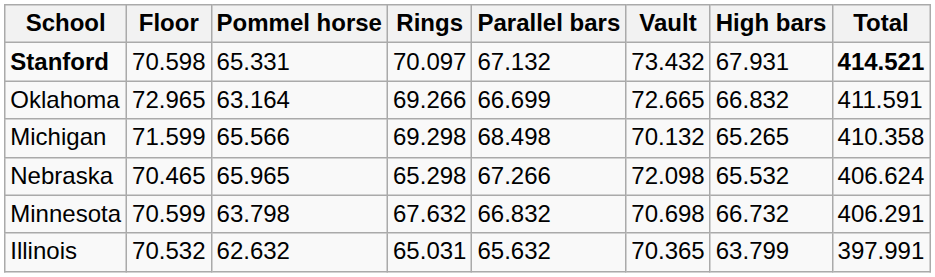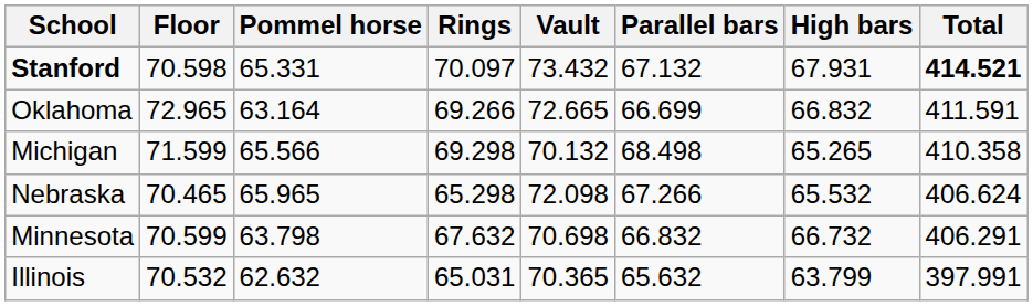columns swapped: Vault <-> Parallel bars
